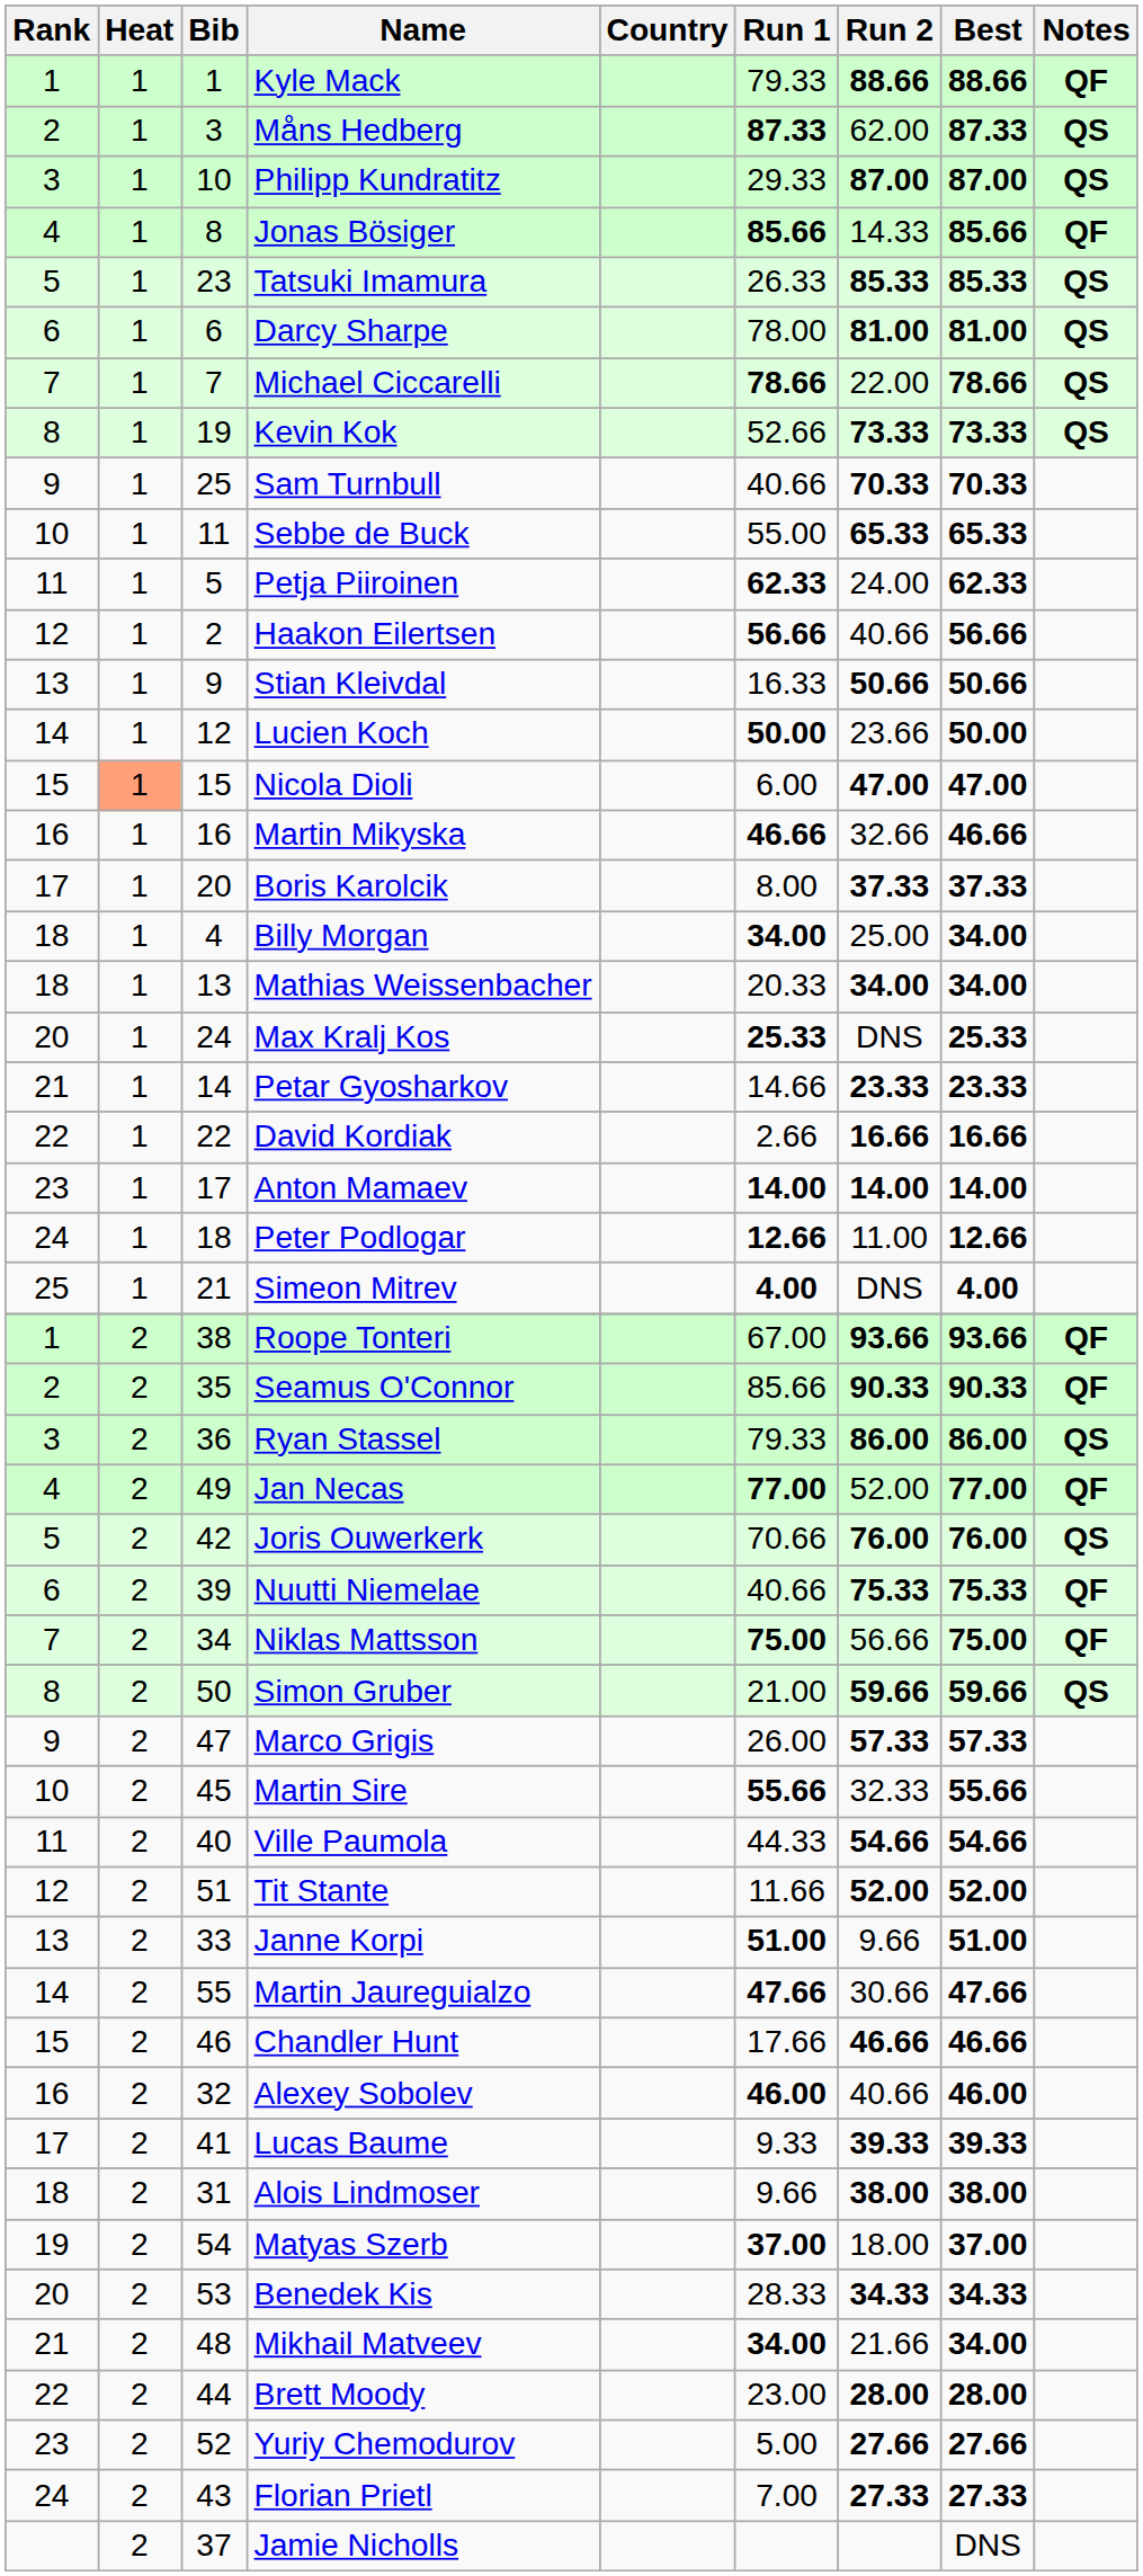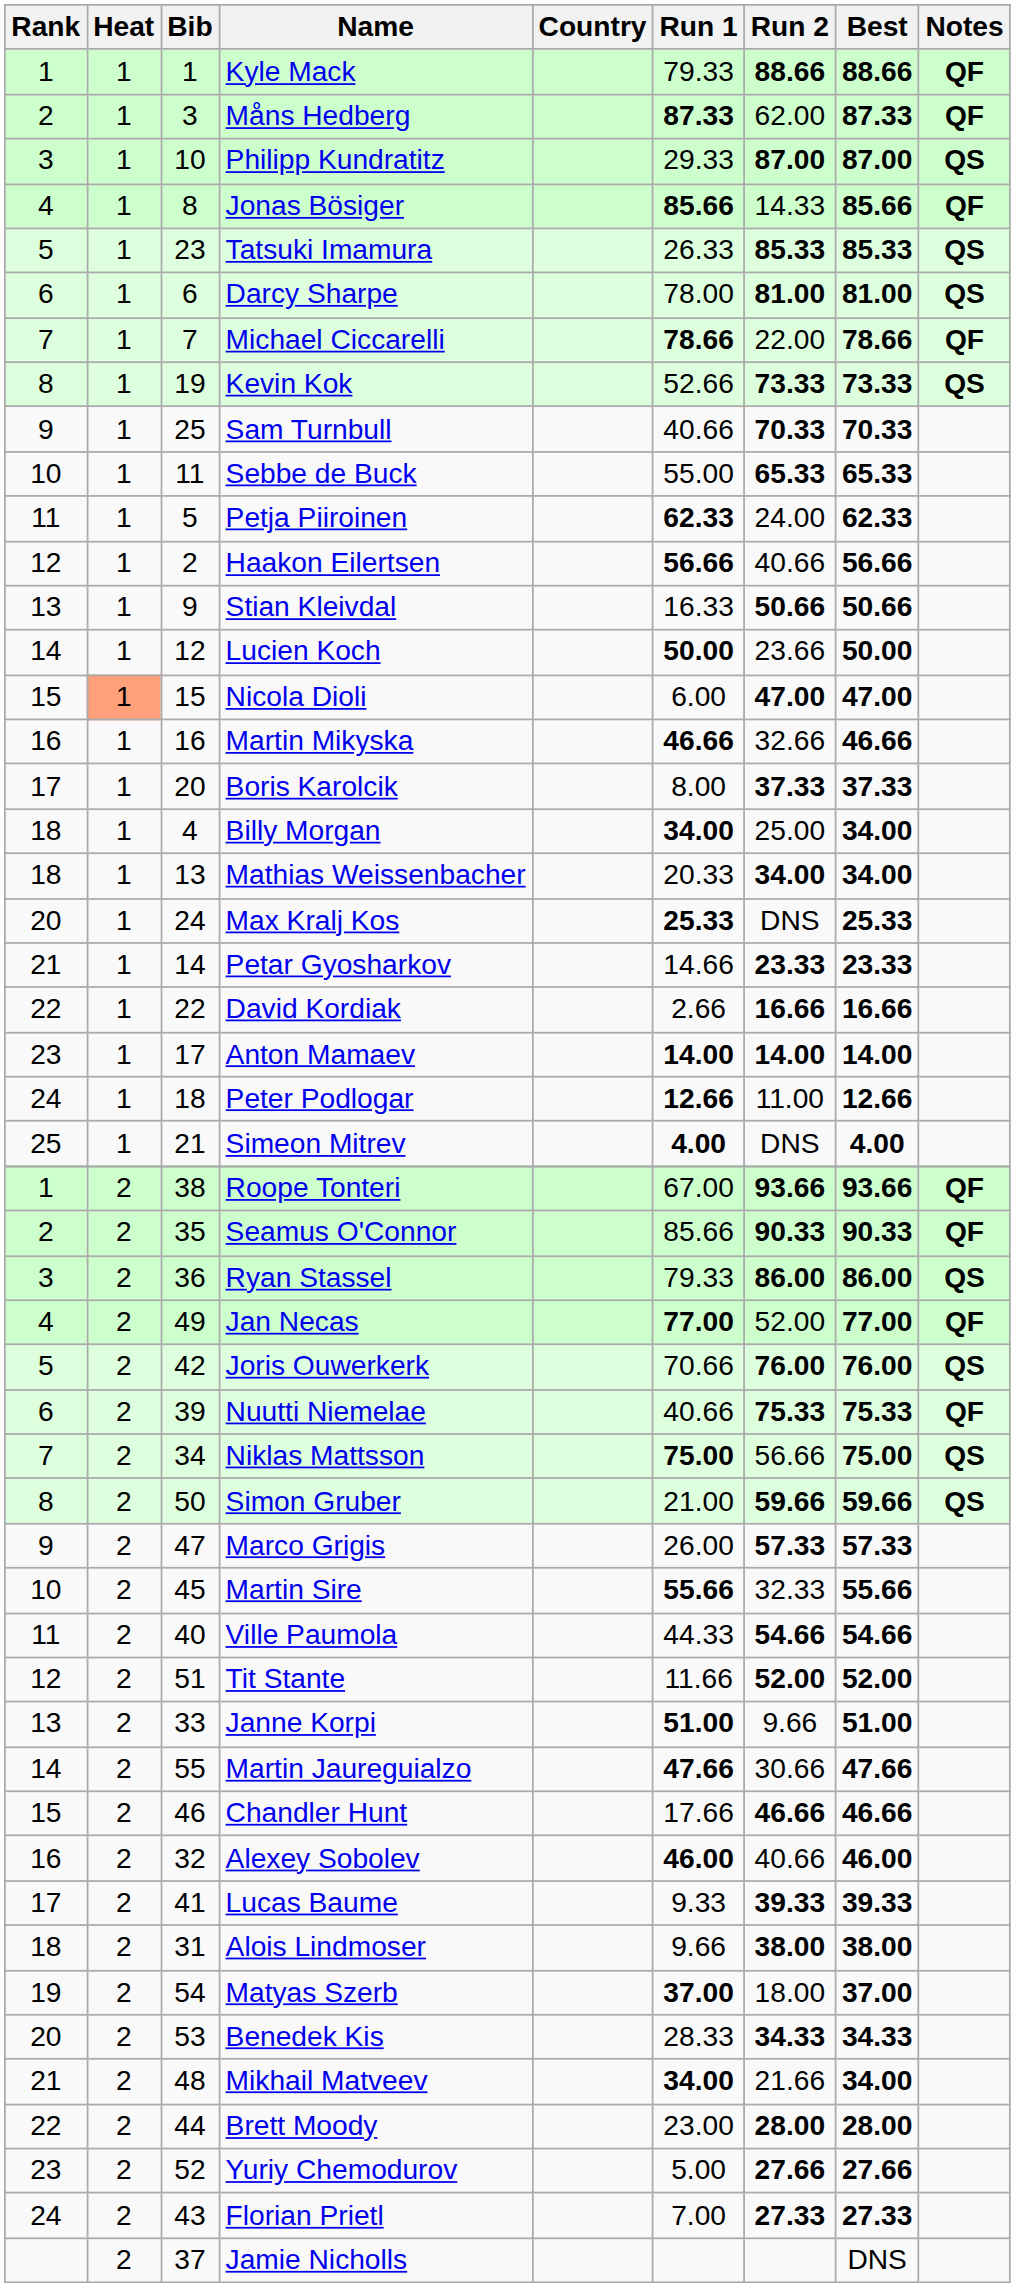Måns Hedberg | Notes: QS -> QF
Michael Ciccarelli | Notes: QS -> QF
Niklas Mattsson | Notes: QF -> QS
